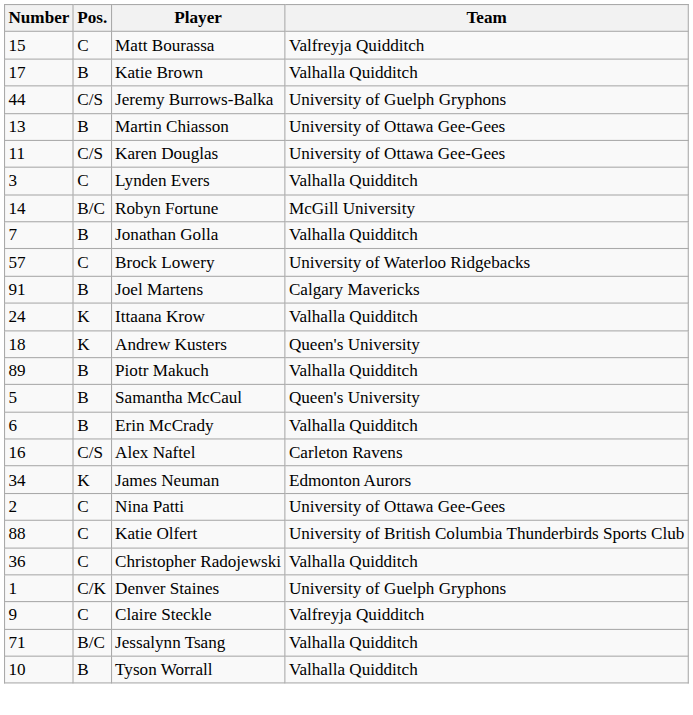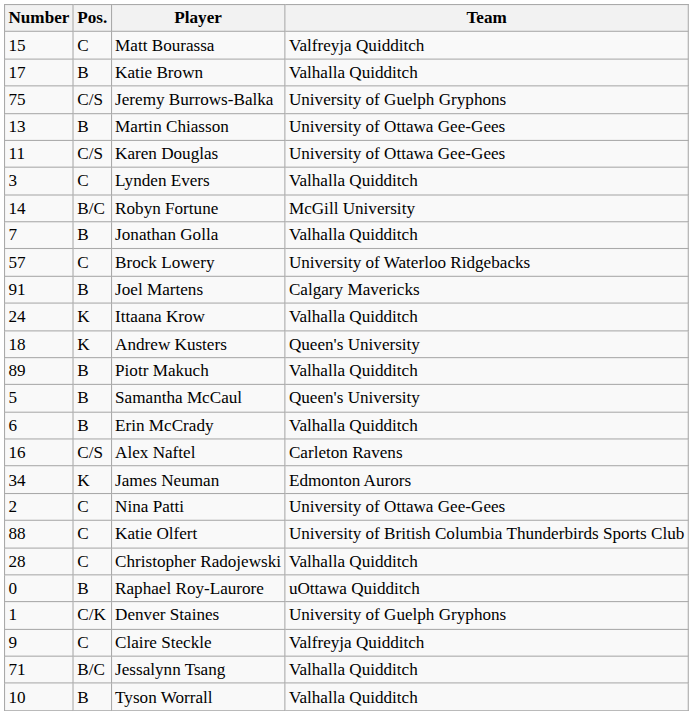Jeremy Burrows-Balka | Number: 44 -> 75
Christopher Radojewski | Number: 36 -> 28
+ row: 0 | B | Raphael Roy-Laurore | uOttawa Quidditch
